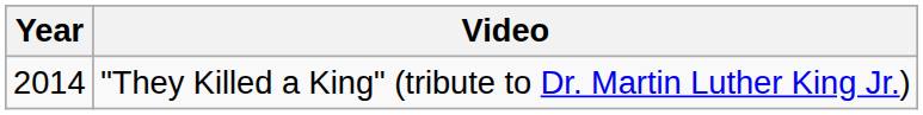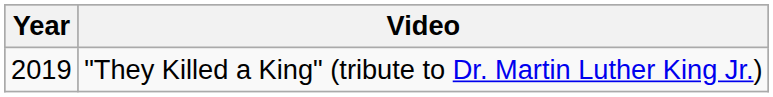"They Killed a King" (tribute to Dr. Martin Luther King Jr.) | Year: 2014 -> 2019
